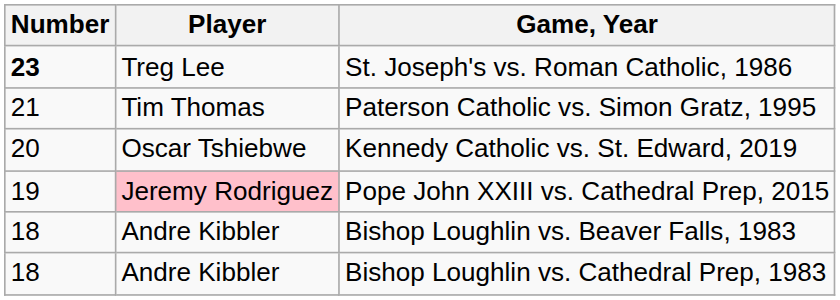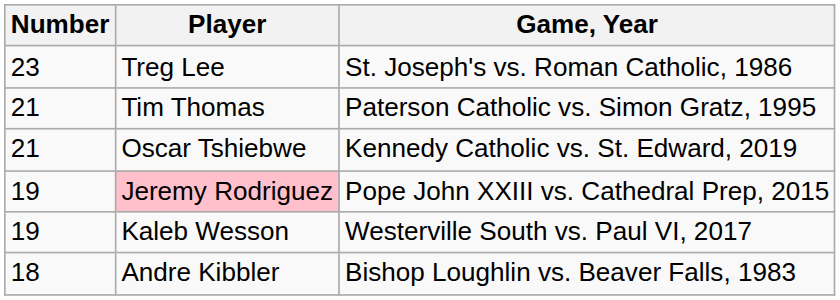St. Joseph's vs. Roman Catholic, 1986 | Number: bold -> normal
Kennedy Catholic vs. St. Edward, 2019 | Number: 20 -> 21
+ row: 19 | Kaleb Wesson | Westerville South vs. Paul VI, 2017
- row: 18 | Andre Kibbler | Bishop Loughlin vs. Cathedral Prep, 1983
